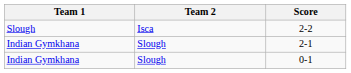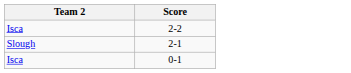- column: Team 1 | Slough | Indian Gymkhana | Indian Gymkhana
0-1 | Team 2: Slough -> Isca
